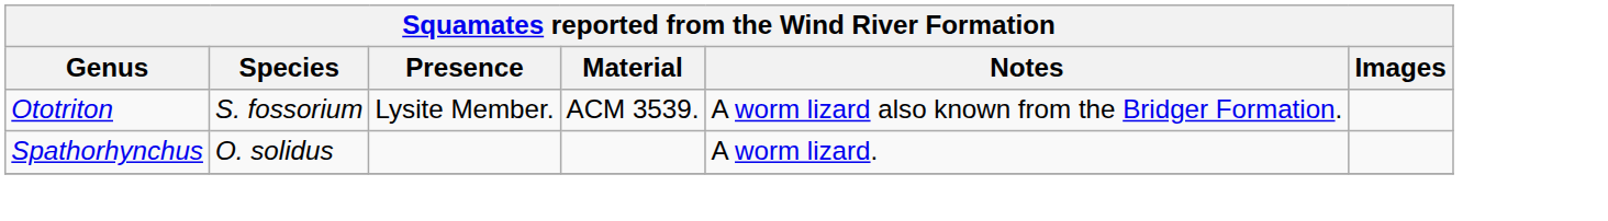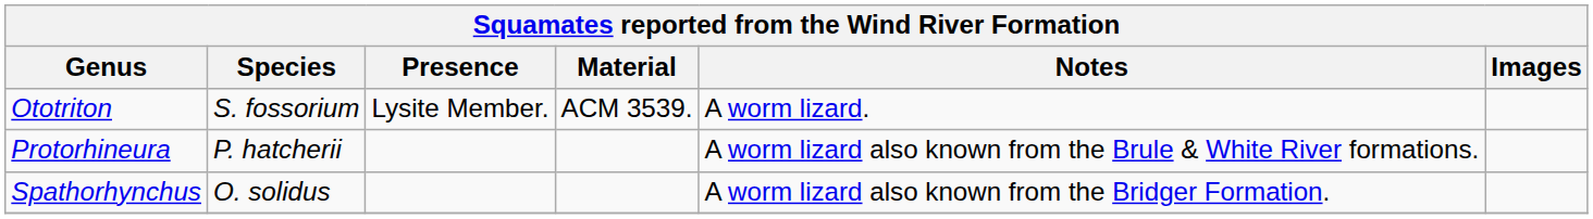Ototriton | Notes: A worm lizard also known from the Bridger Formation. -> A worm lizard.
+ row: Protorhineura | P. hatcherii | A worm lizard also known from the Brule & White River formations.
Spathorhynchus | Notes: A worm lizard. -> A worm lizard also known from the Bridger Formation.
